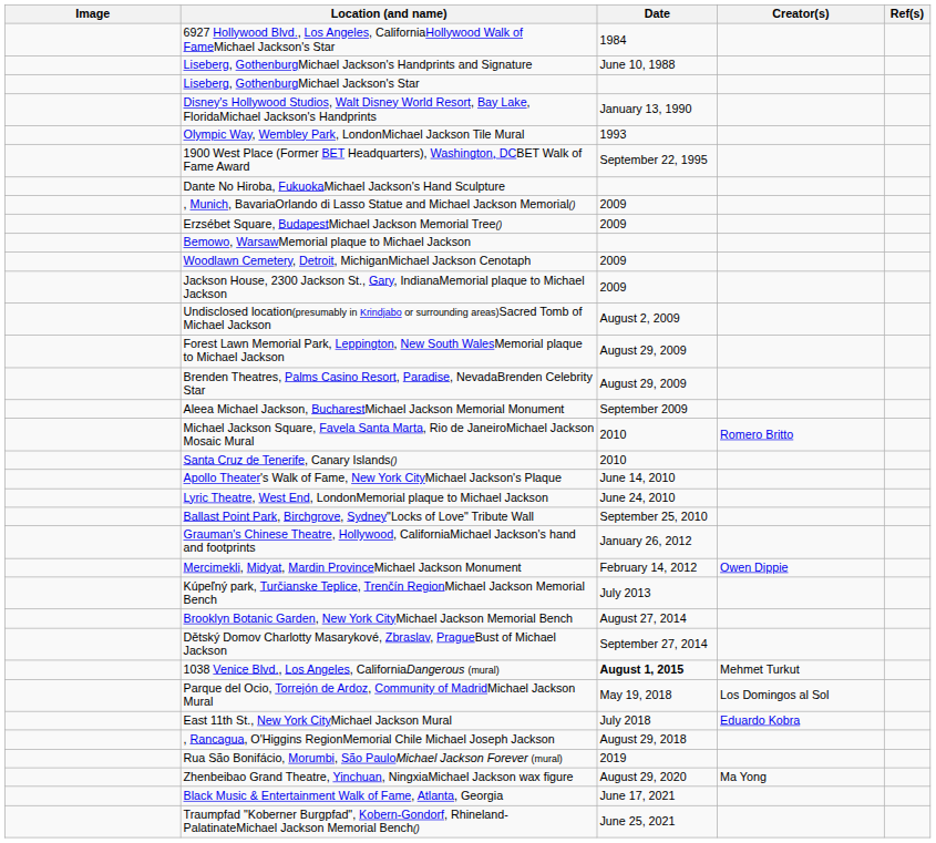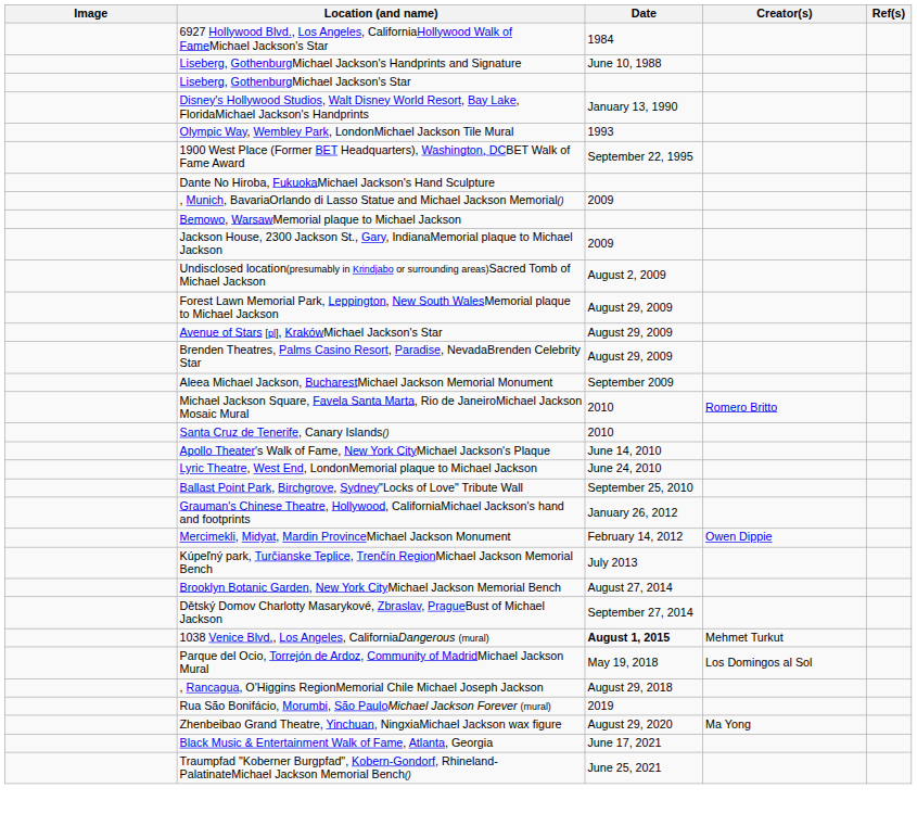- row: Erzsébet Square, BudapestMichael Jackson Memorial Tree() | 2009
- row: Woodlawn Cemetery, Detroit, MichiganMichael Jackson Cenotaph | 2009
+ row: Avenue of Stars [pl], KrakówMichael Jackson's Star | August 29, 2009
- row: East 11th St., New York CityMichael Jackson Mural | July 2018 | Eduardo Kobra
